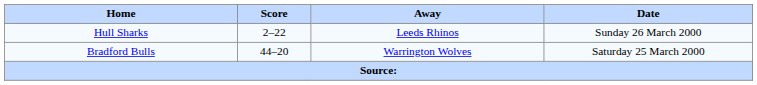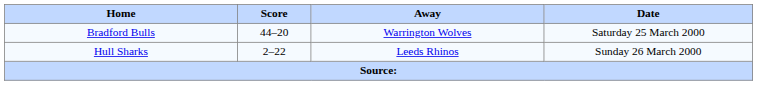rows swapped: Bradford Bulls <-> Hull Sharks
